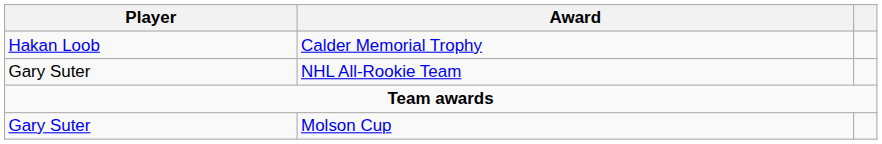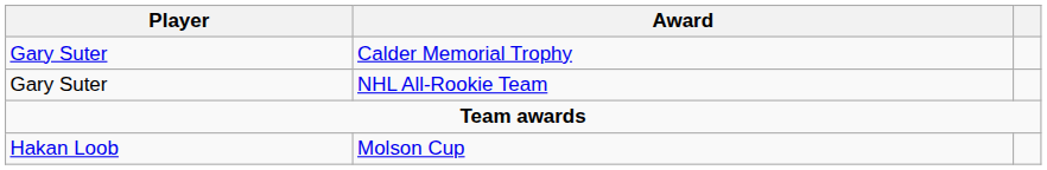Calder Memorial Trophy | Player: Hakan Loob -> Gary Suter
Molson Cup | Player: Gary Suter -> Hakan Loob
